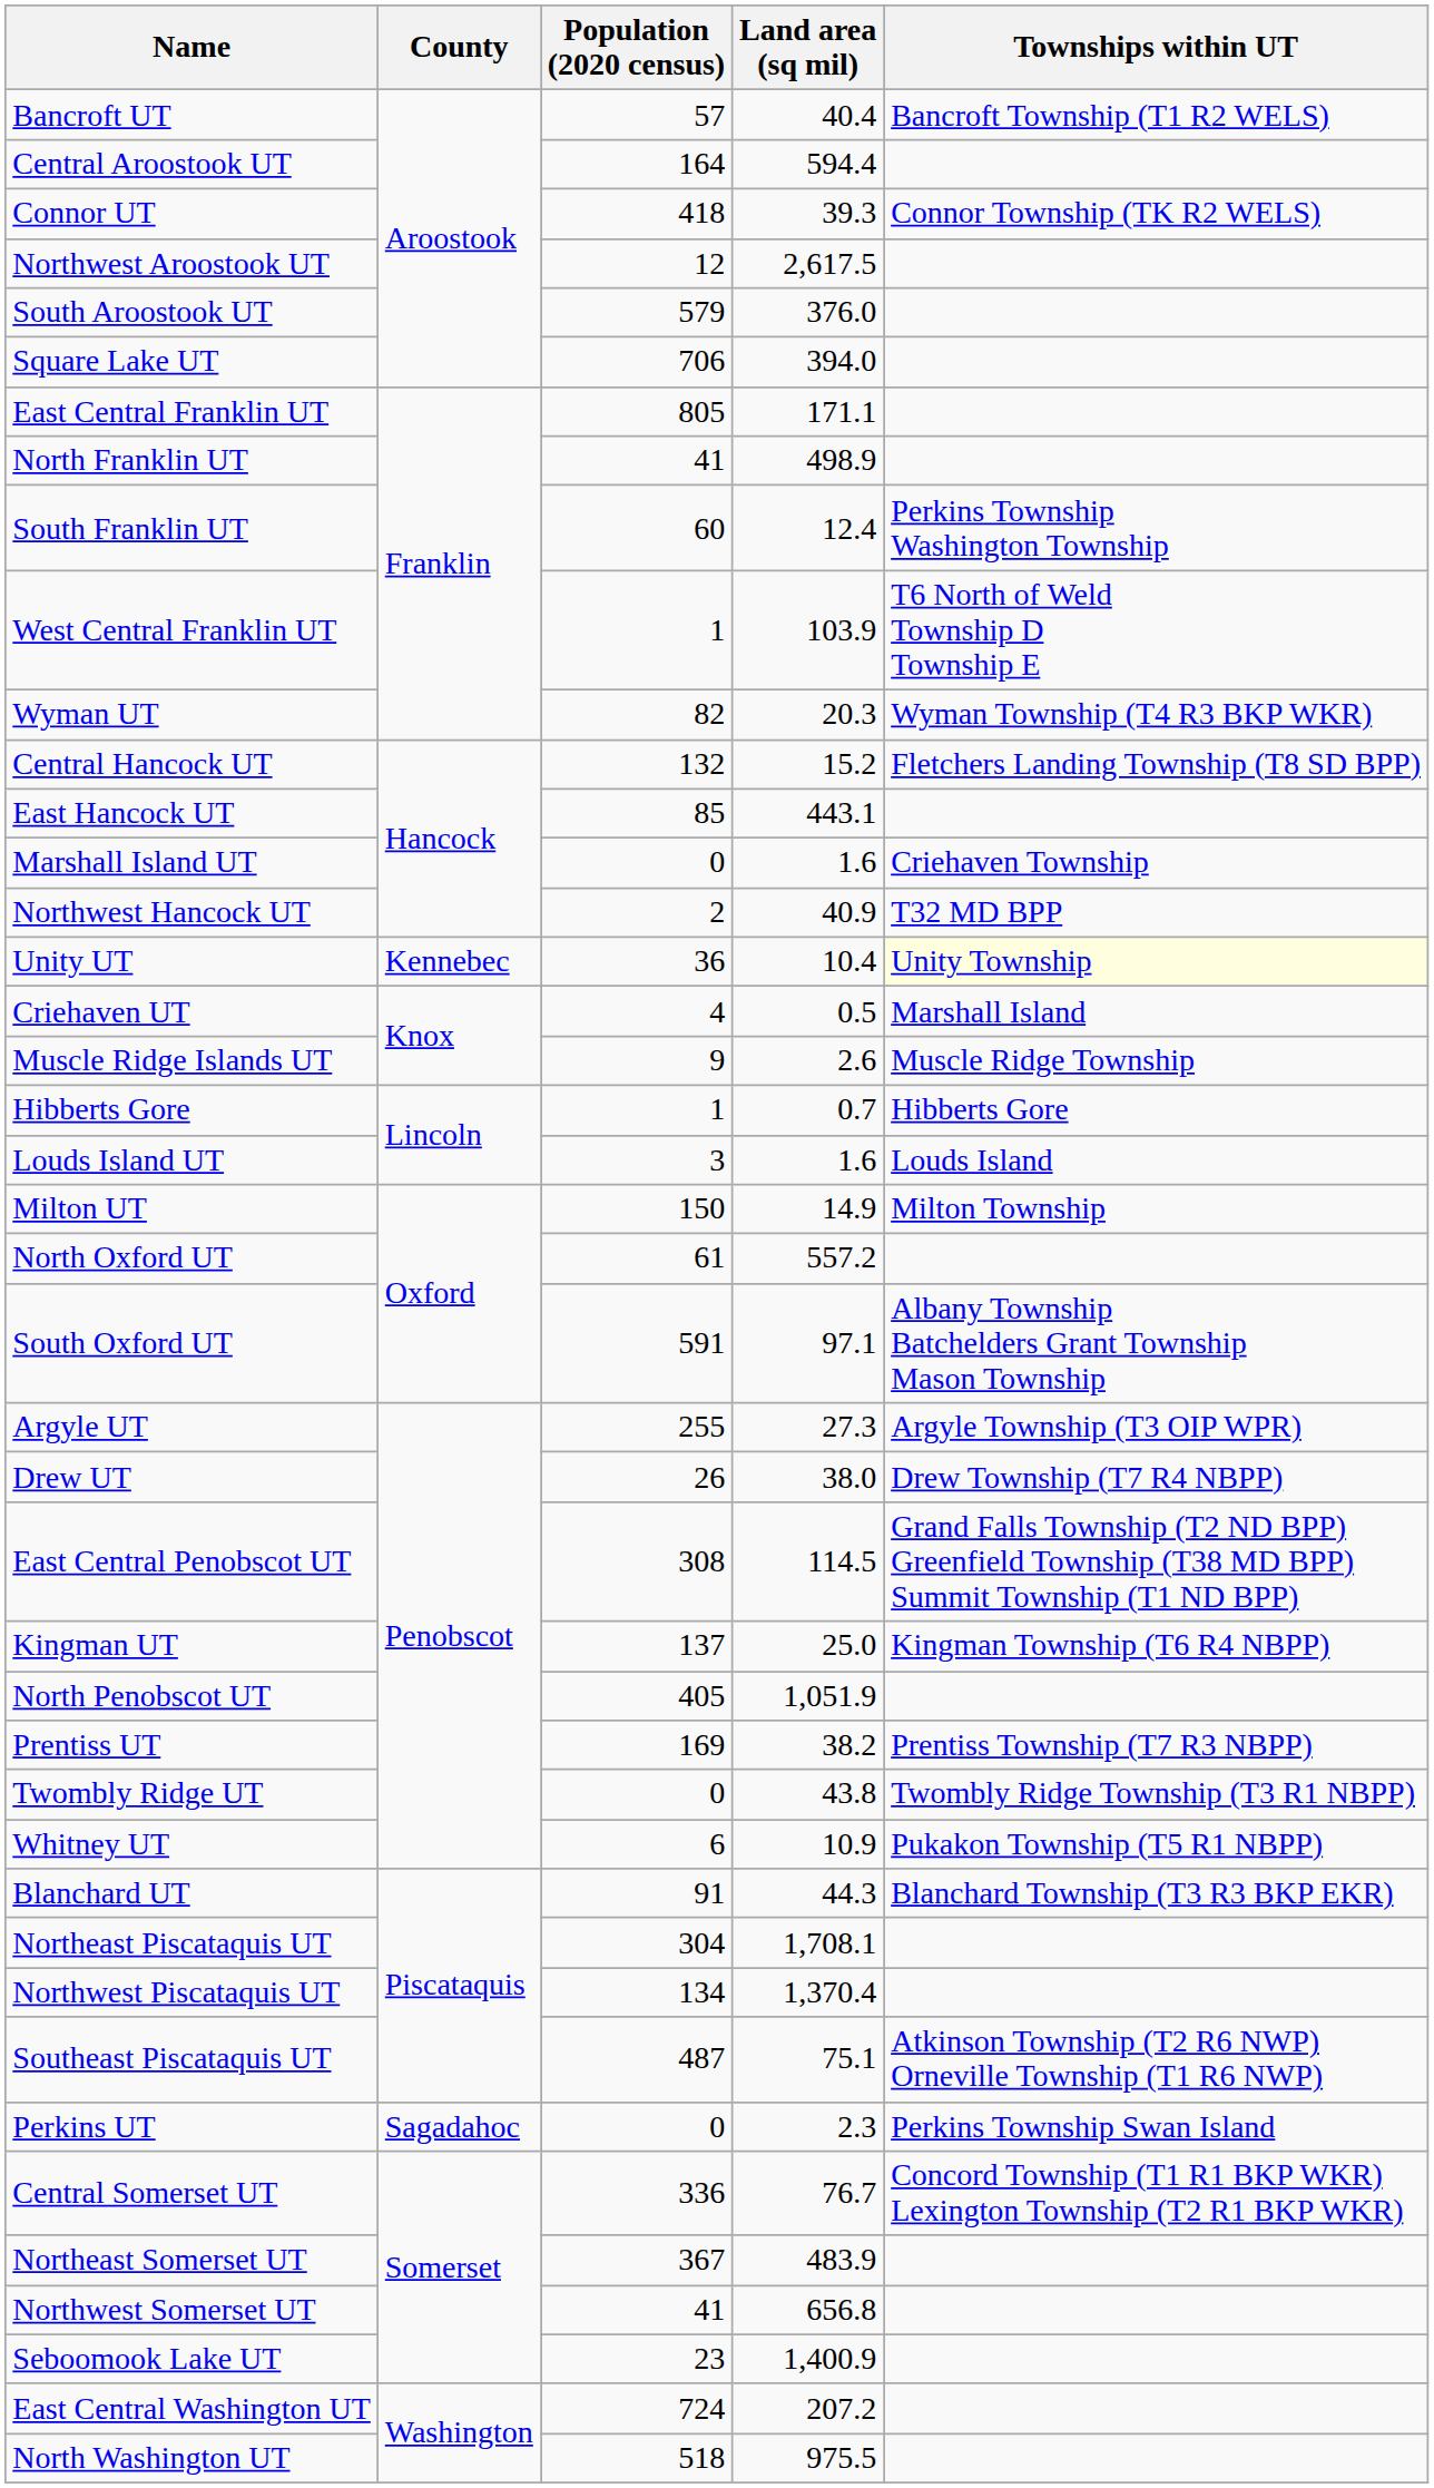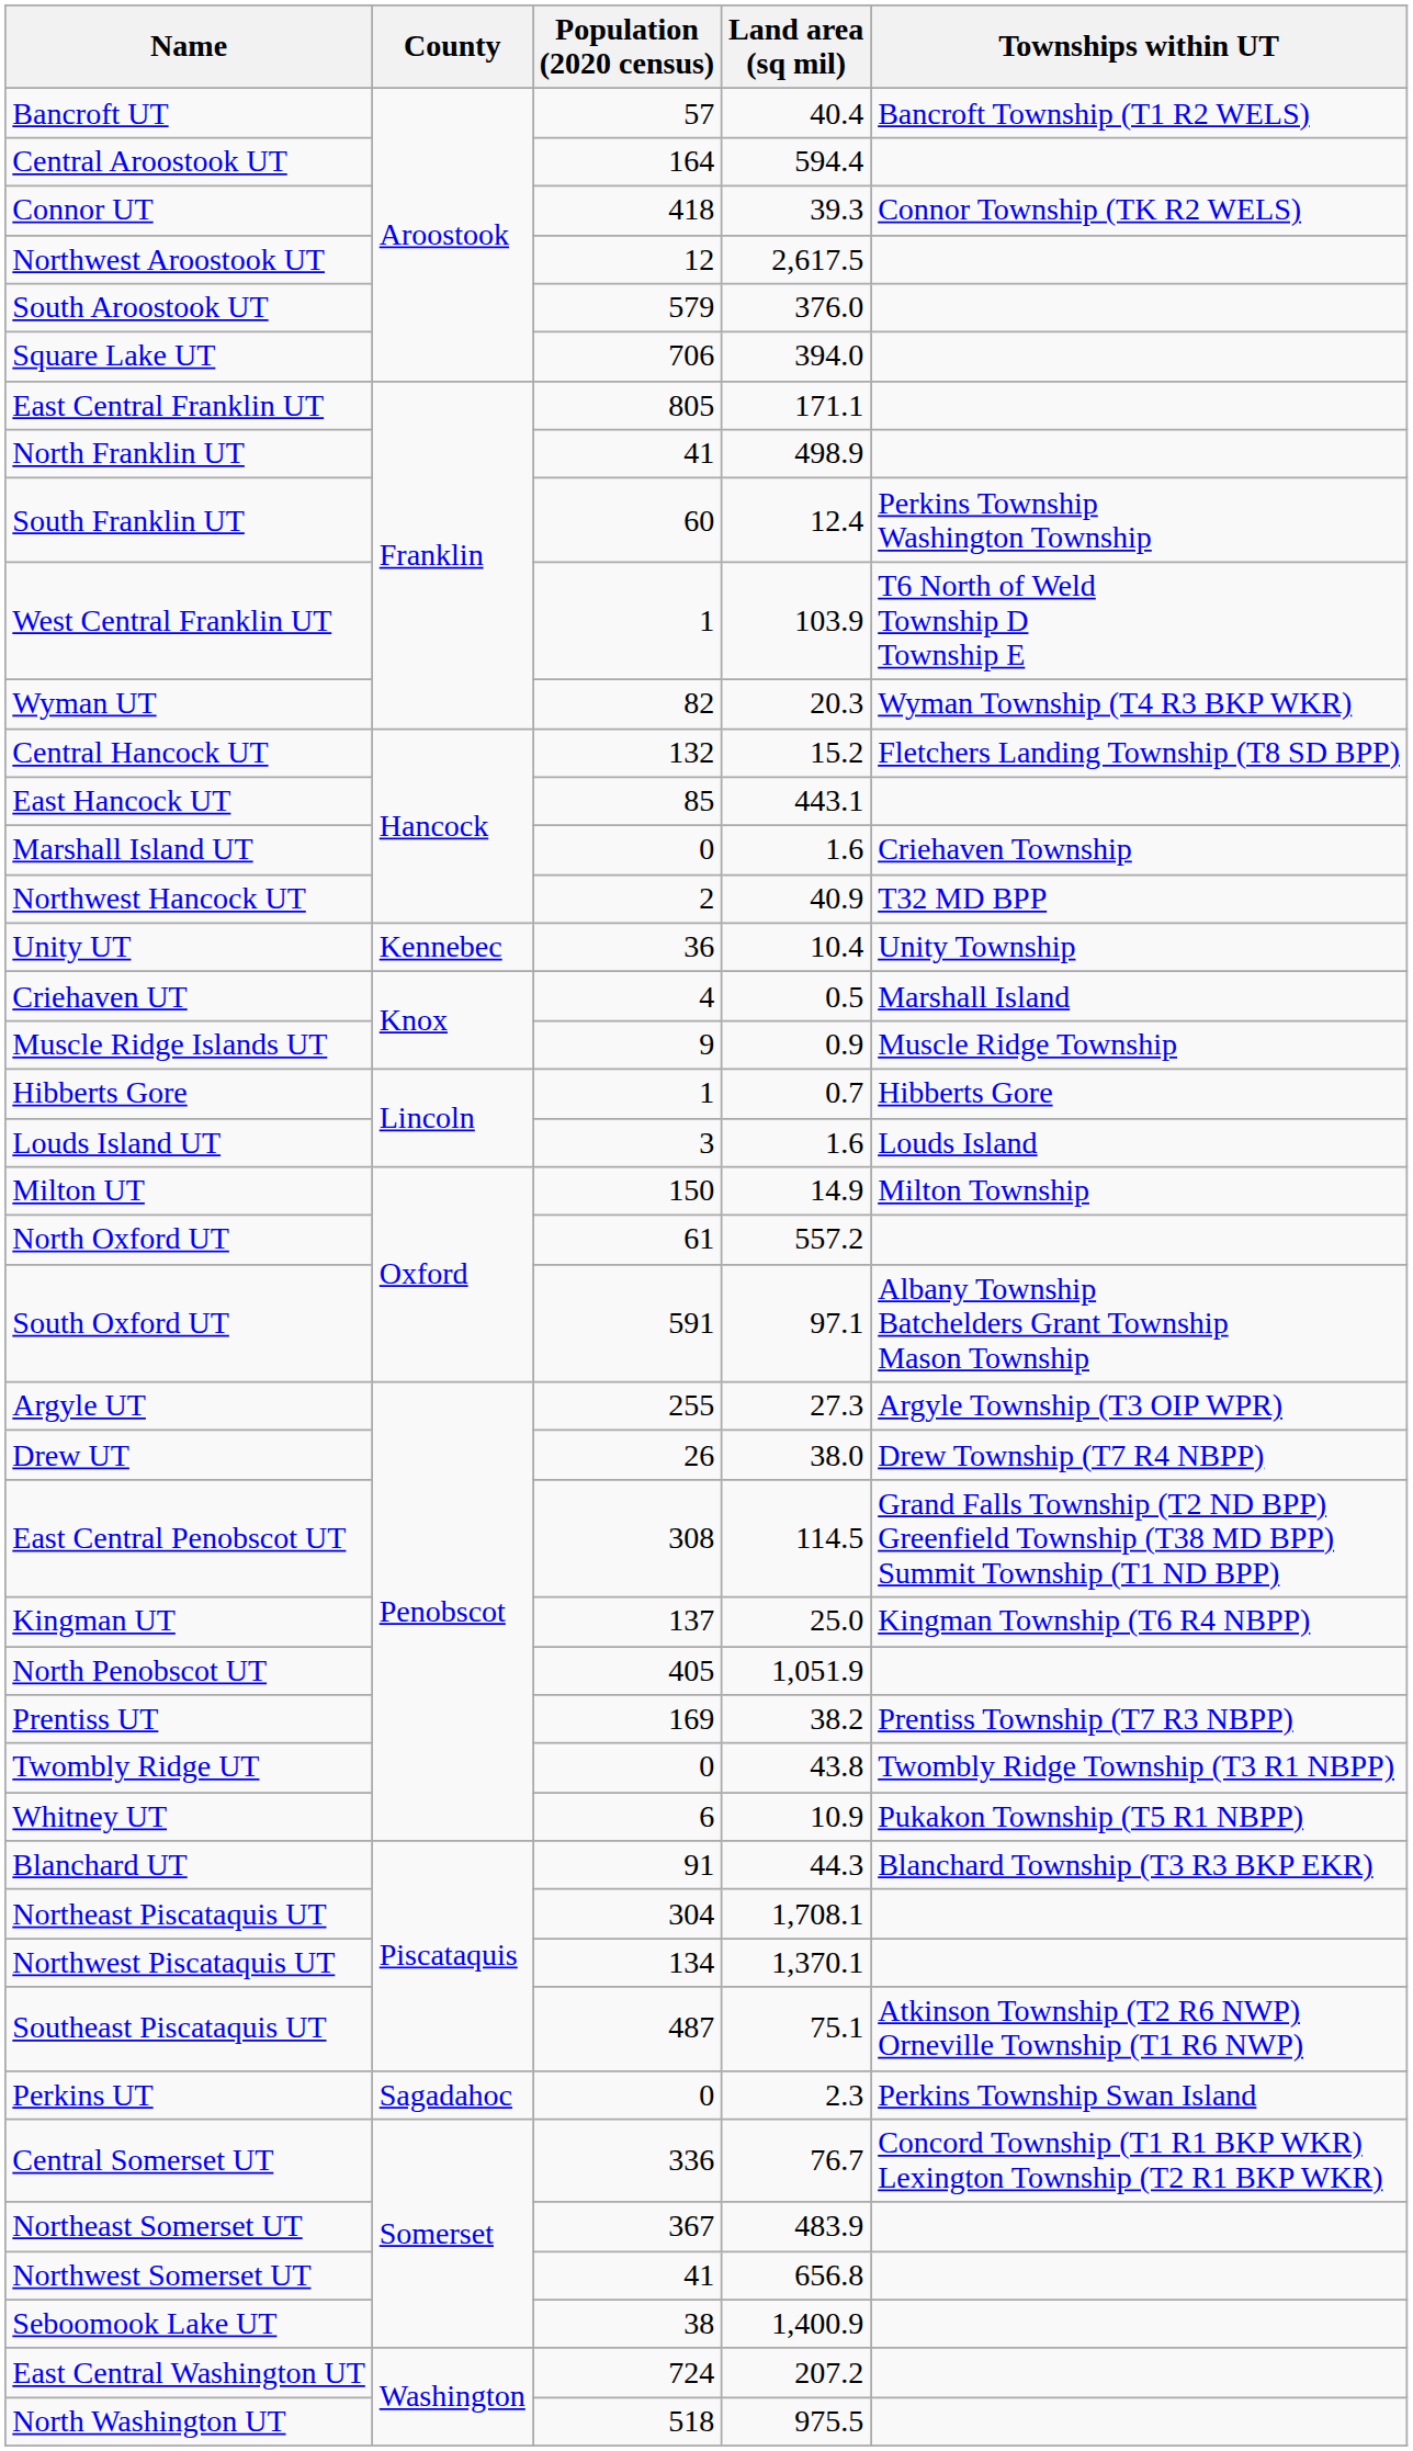Unity UT | Townships within UT: lightyellow background -> no background
Muscle Ridge Islands UT | Land area (sq mil): 2.6 -> 0.9
Northwest Piscataquis UT | Land area (sq mil): 1,370.4 -> 1,370.1
Seboomook Lake UT | Population (2020 census): 23 -> 38
